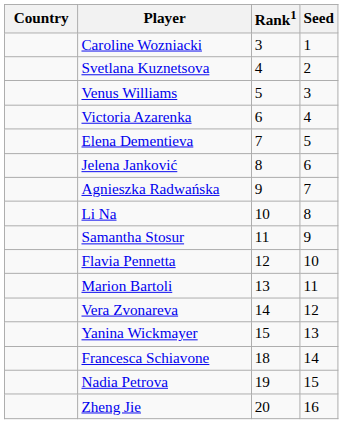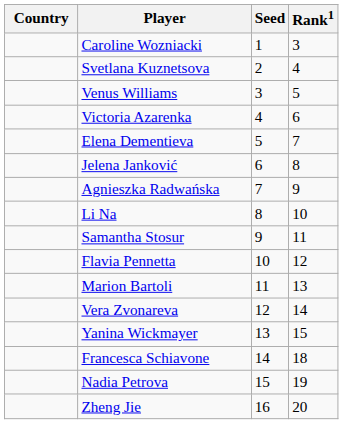columns swapped: Rank1 <-> Seed
